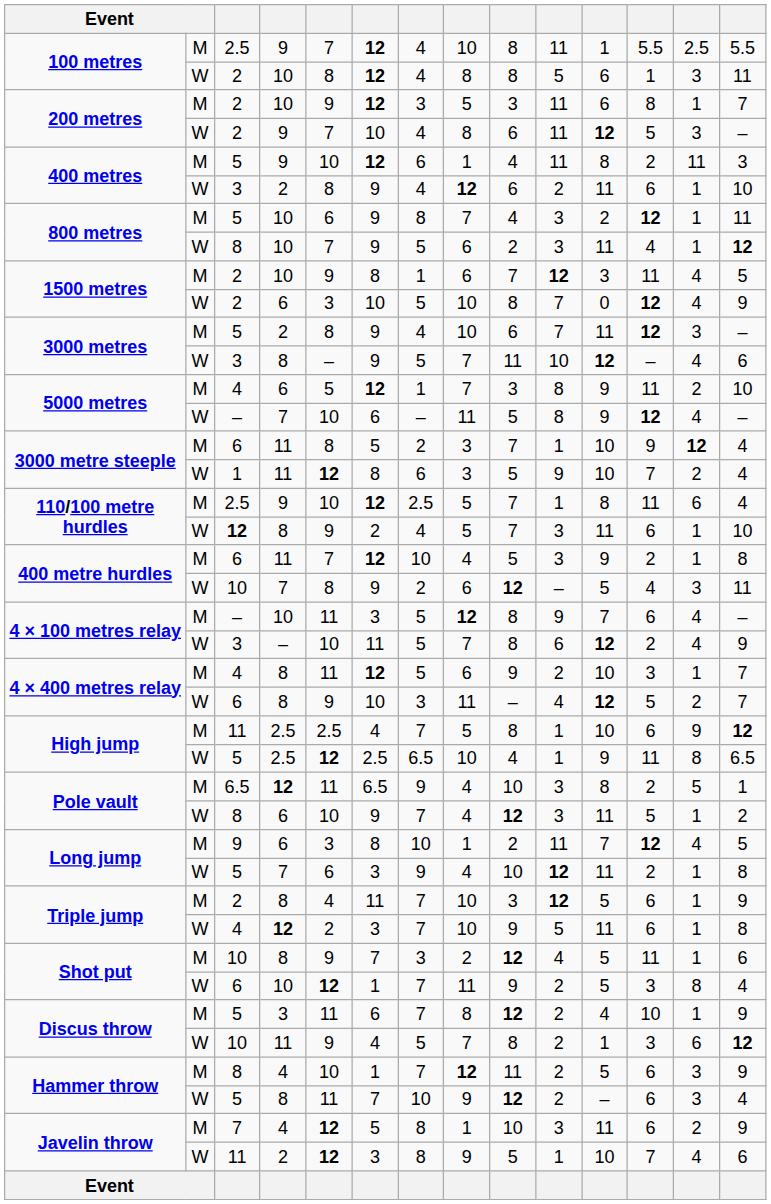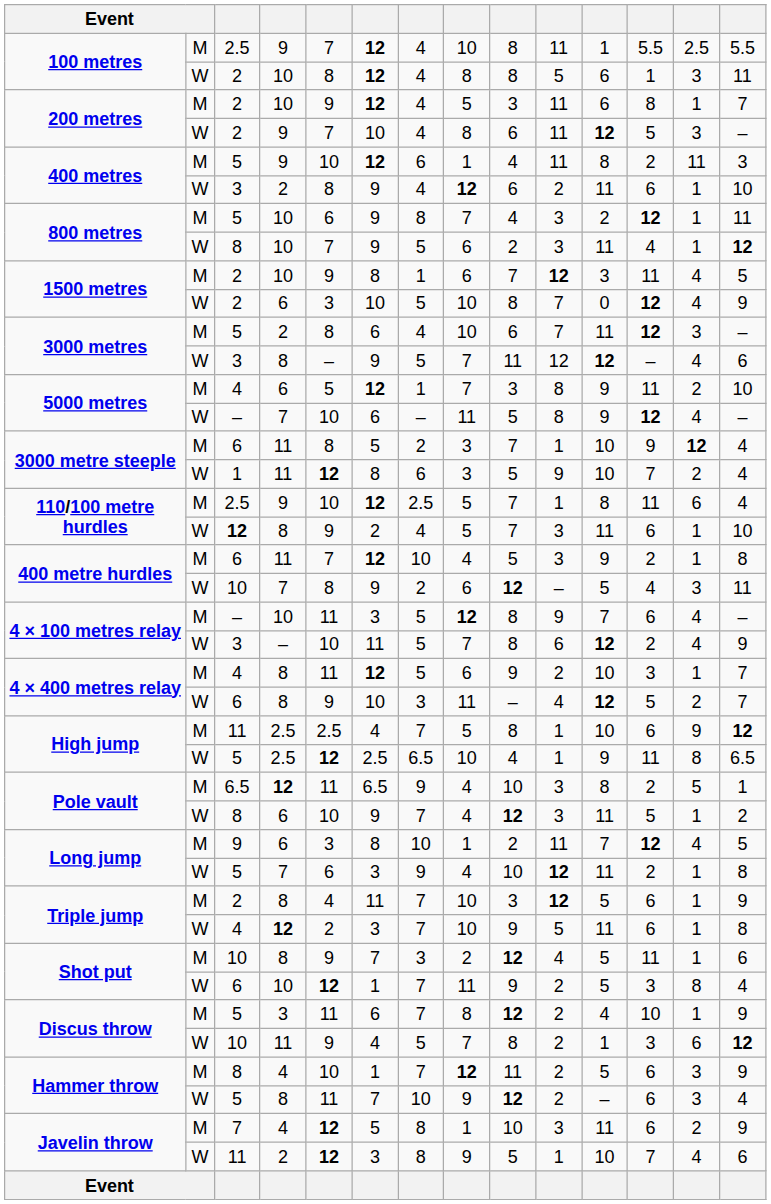200 metres / M | column 7: 3 -> 4
3000 metres / M | column 6: 9 -> 6
3000 metres / W | column 10: 10 -> 12
